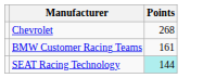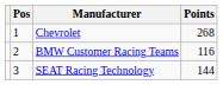+ column: Pos | 1 | 2 | 3
BMW Customer Racing Teams | Points: 161 -> 116
SEAT Racing Technology | Points: paleturquoise background -> no background
